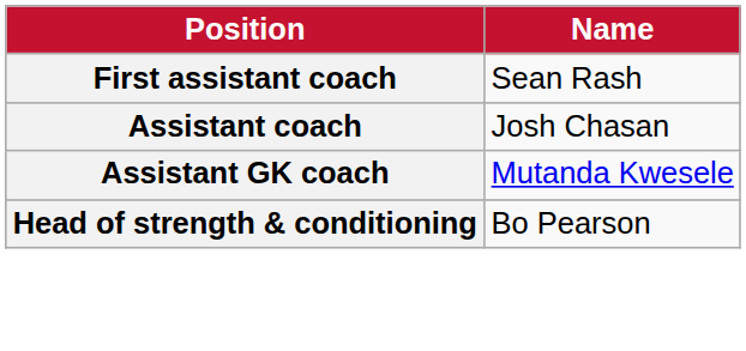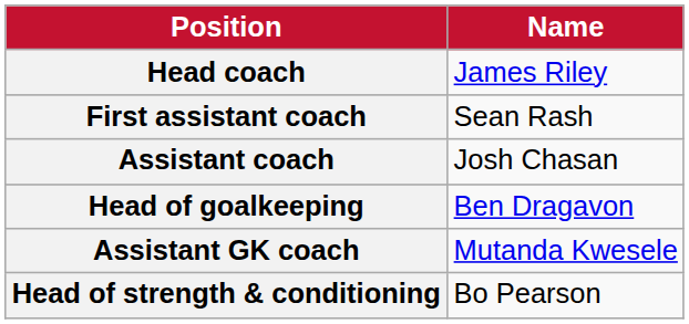+ row: Head coach | James Riley
+ row: Head of goalkeeping | Ben Dragavon
